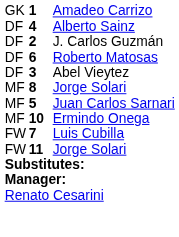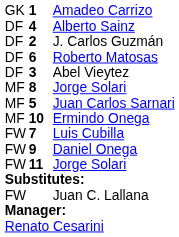+ row: FW | 9 | Daniel Onega
+ row: FW | Juan C. Lallana
